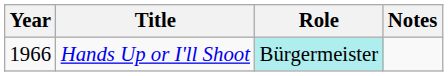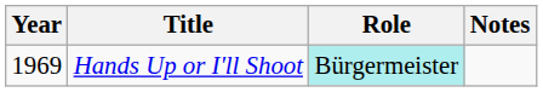Hands Up or I'll Shoot | Year: 1966 -> 1969
